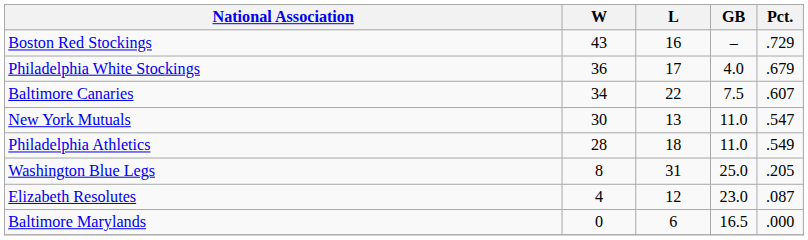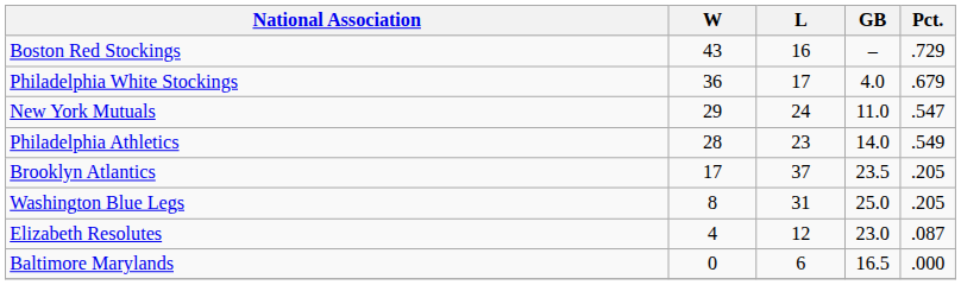- row: Baltimore Canaries | 34 | 22 | 7.5 | .607
New York Mutuals | W: 30 -> 29
New York Mutuals | L: 13 -> 24
Philadelphia Athletics | L: 18 -> 23
Philadelphia Athletics | GB: 11.0 -> 14.0
+ row: Brooklyn Atlantics | 17 | 37 | 23.5 | .205
